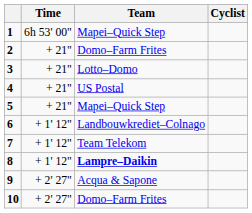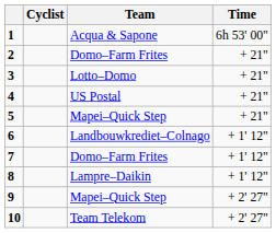columns swapped: Cyclist <-> Time
1 | Team: Mapei–Quick Step -> Acqua & Sapone
7 | Team: Team Telekom -> Domo–Farm Frites
8 | Team: bold -> normal
9 | Team: Acqua & Sapone -> Mapei–Quick Step
10 | Team: Domo–Farm Frites -> Team Telekom
